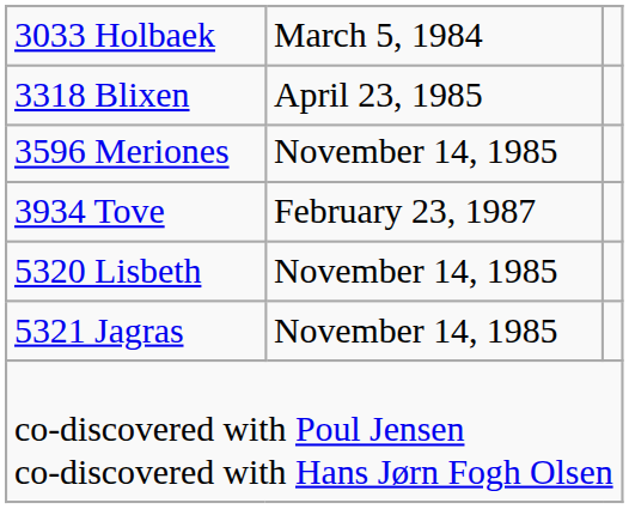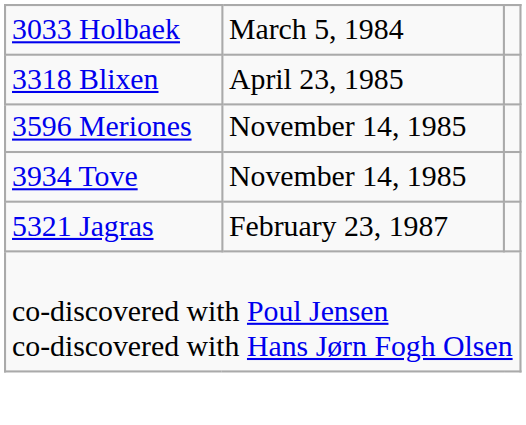3934 Tove | column 2: February 23, 1987 -> November 14, 1985
- row: 5320 Lisbeth | November 14, 1985
5321 Jagras | column 2: November 14, 1985 -> February 23, 1987
